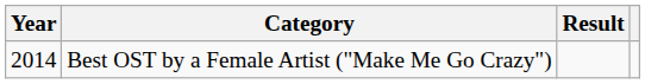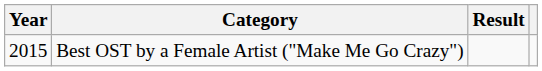Best OST by a Female Artist ("Make Me Go Crazy") | Year: 2014 -> 2015
